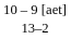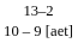rows swapped: 10 – 9 [aet] <-> 13–2
